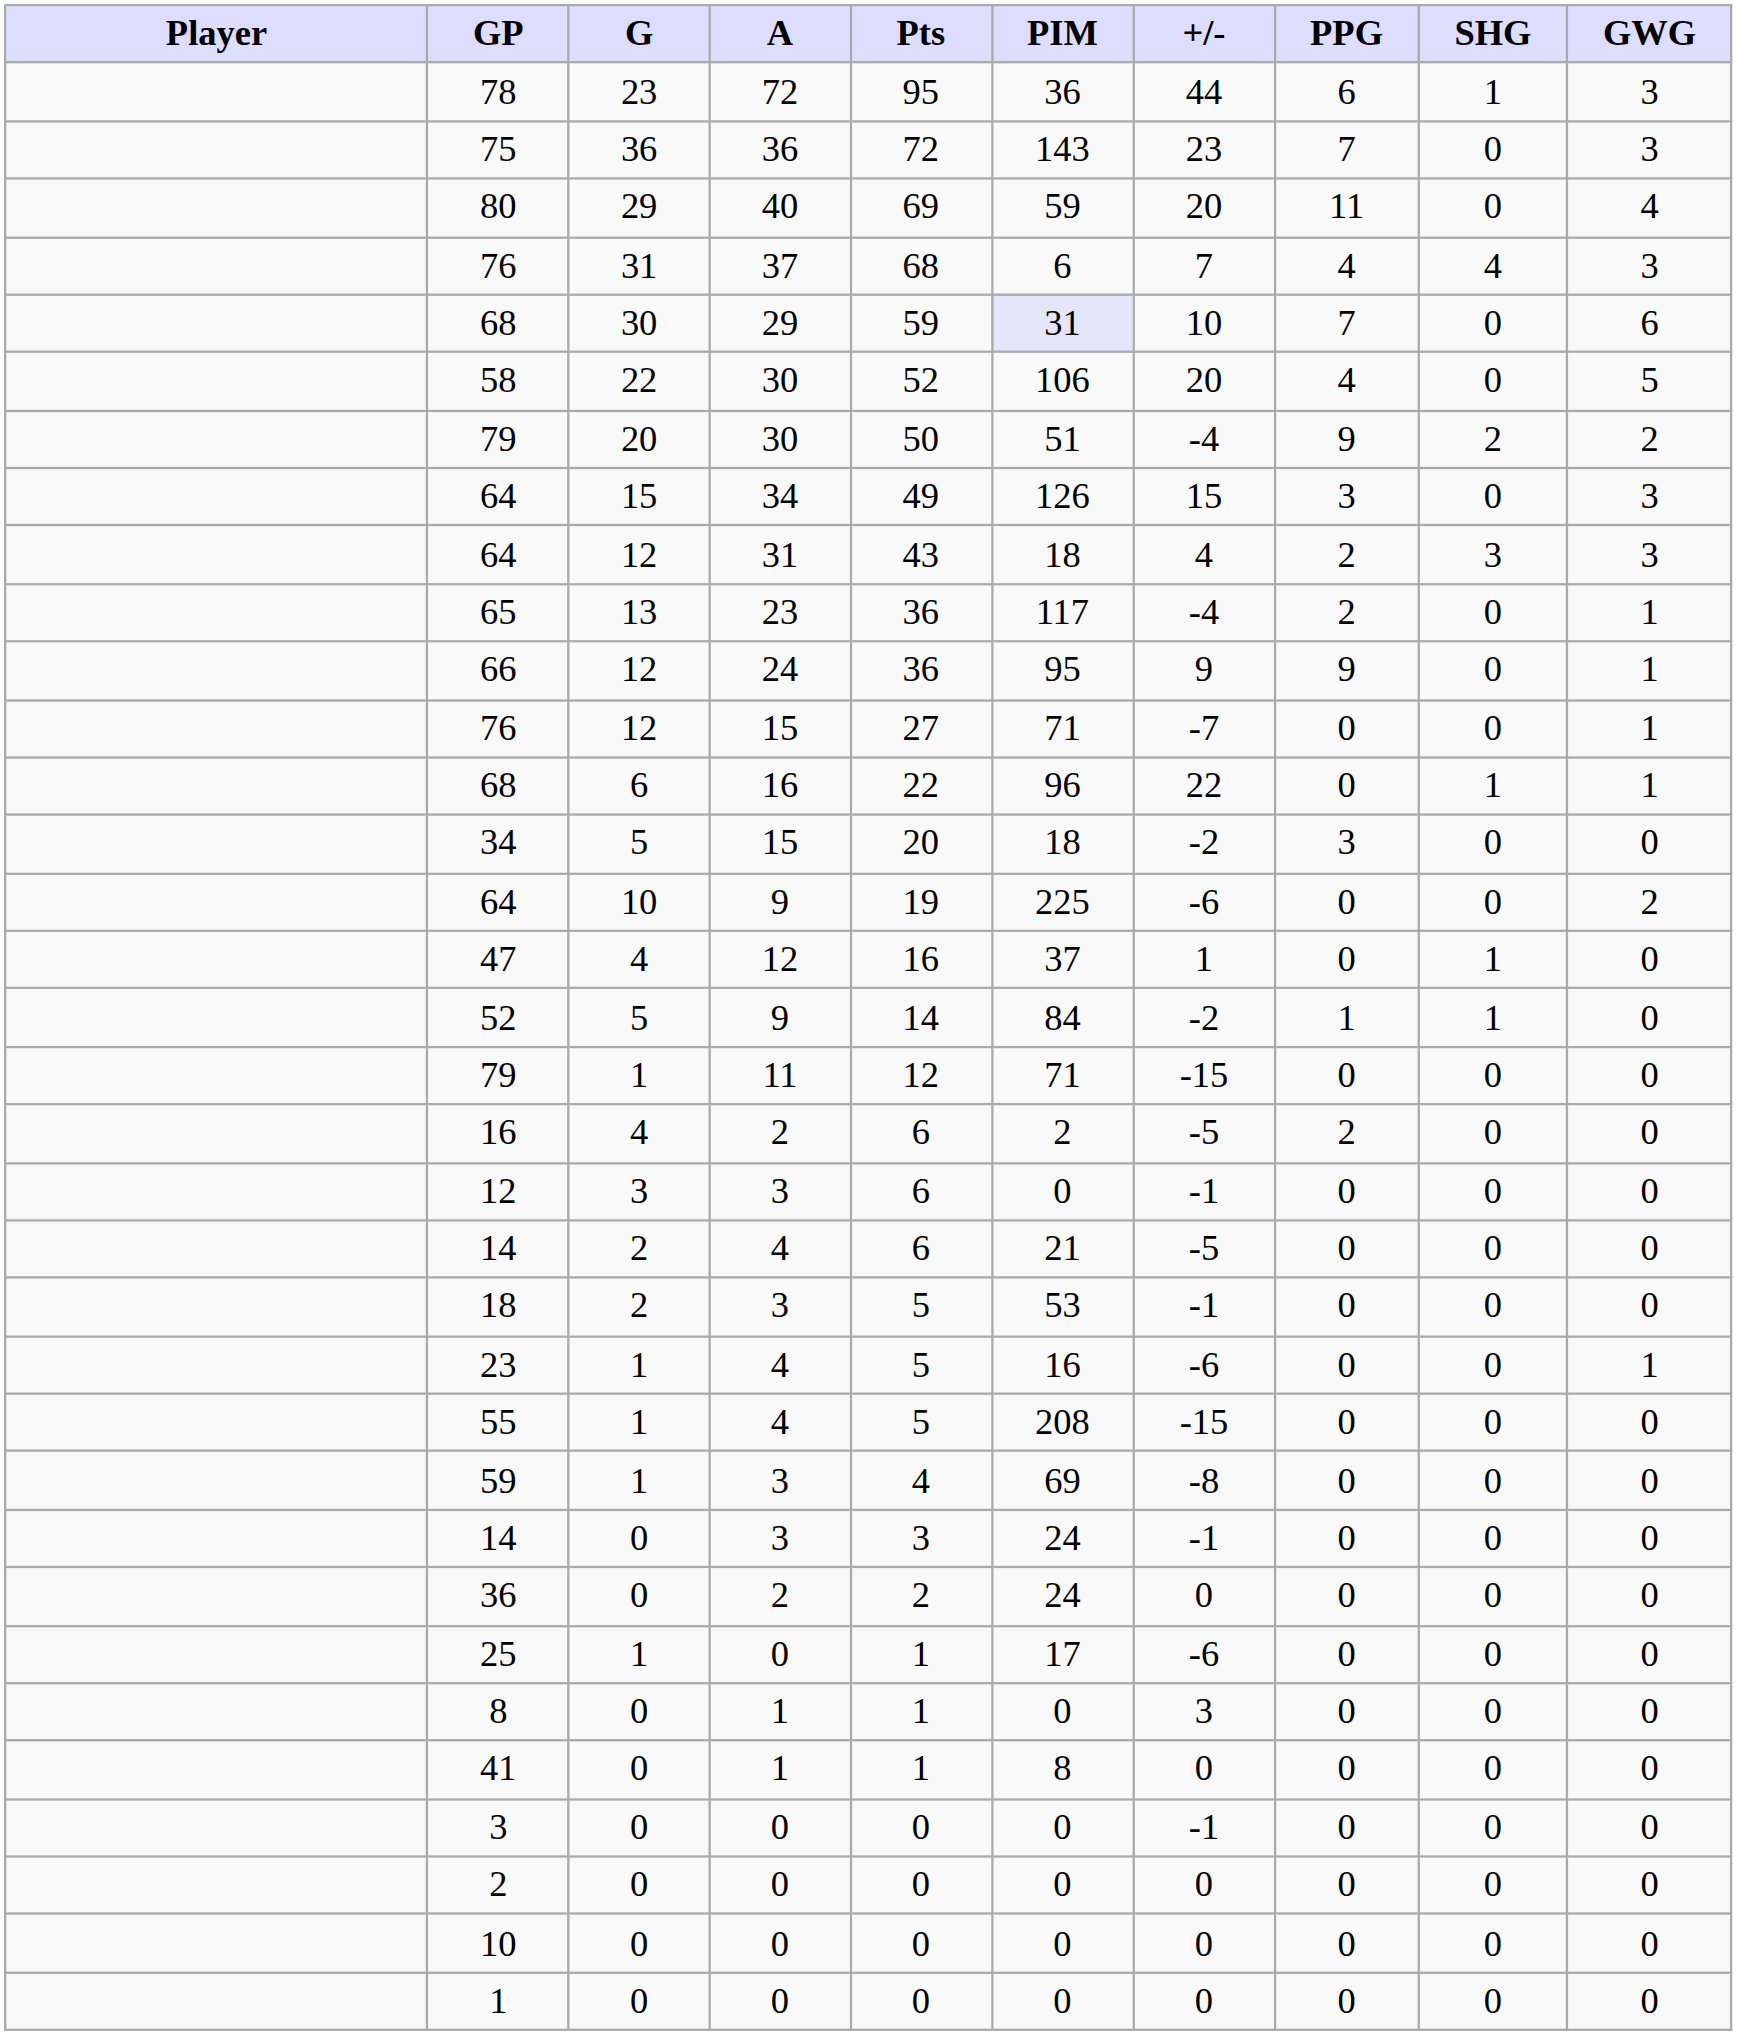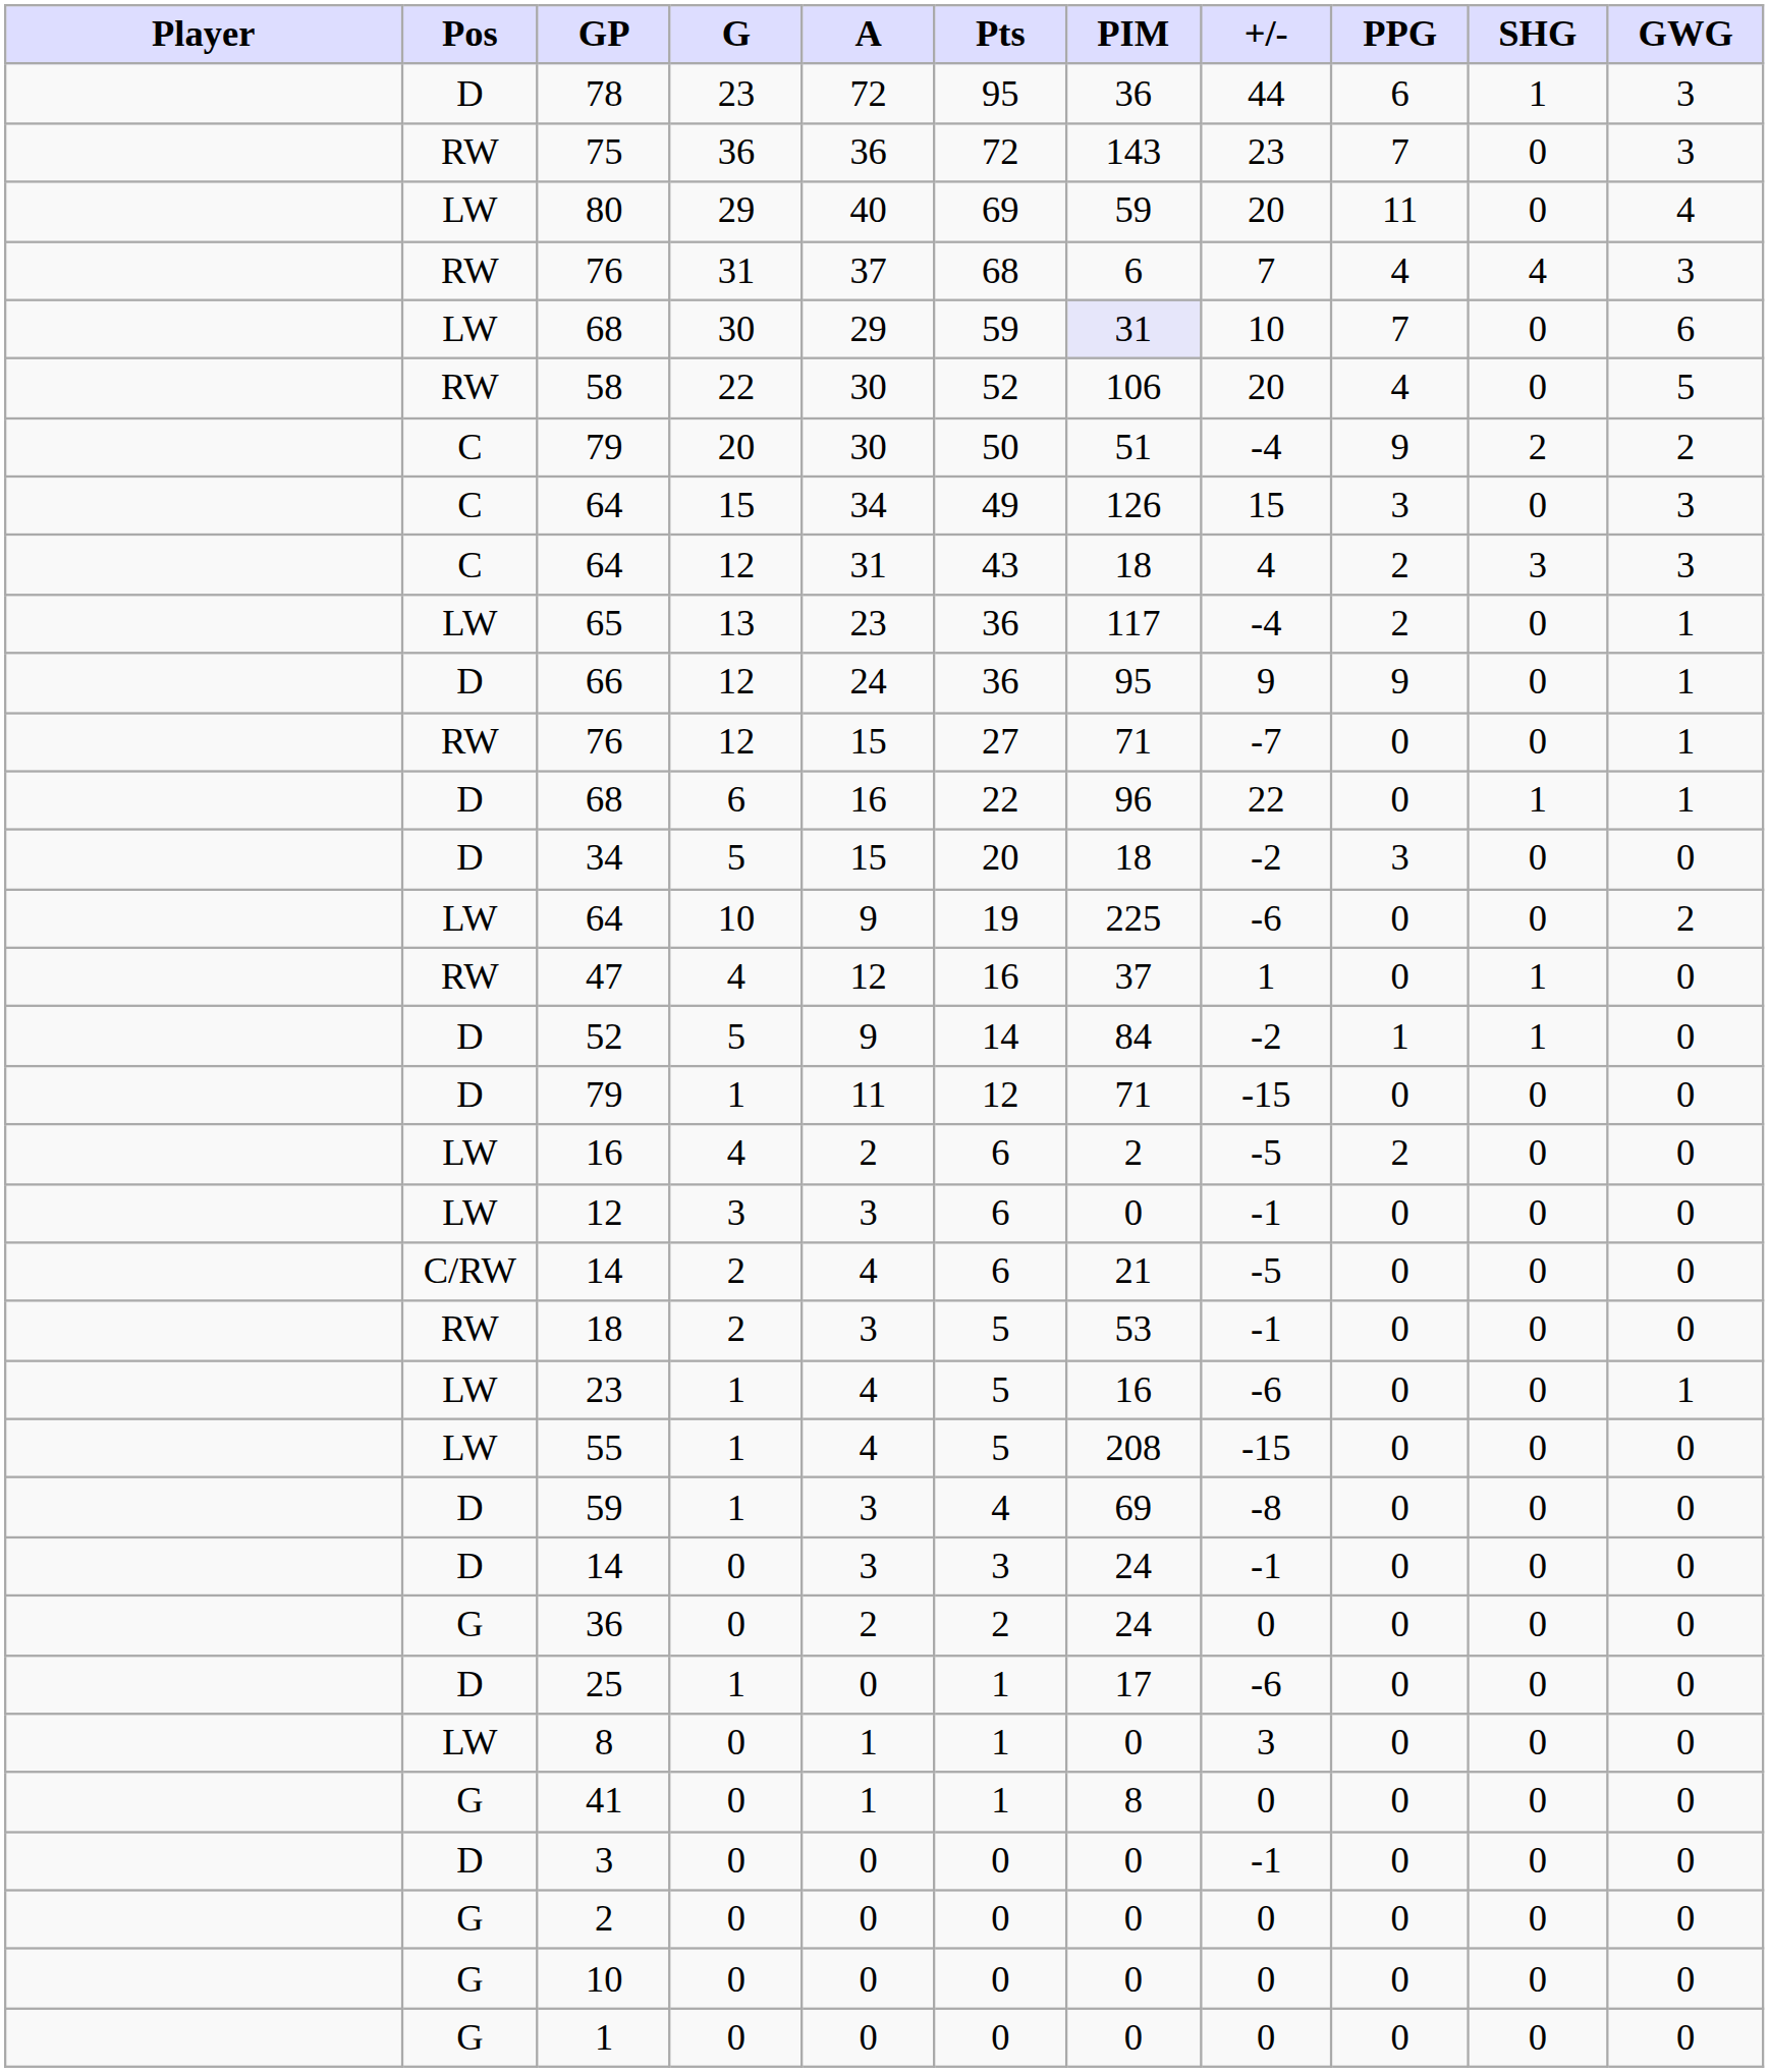+ column: Pos | D | RW | LW | RW | LW | RW | C | C | C | LW | D | RW | D | D | LW | RW | D | D | LW | LW | C/RW | RW | LW | LW | D | D | G | D | LW | G | D | G | G | G
